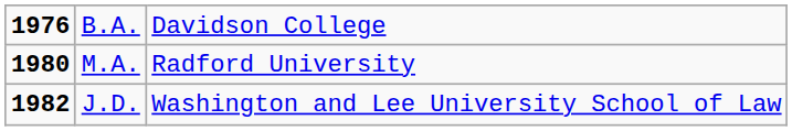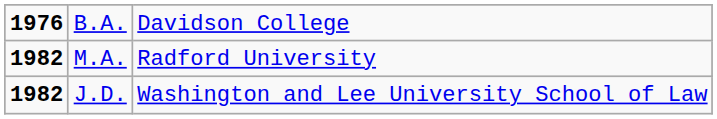M.A. | column 1: 1980 -> 1982
